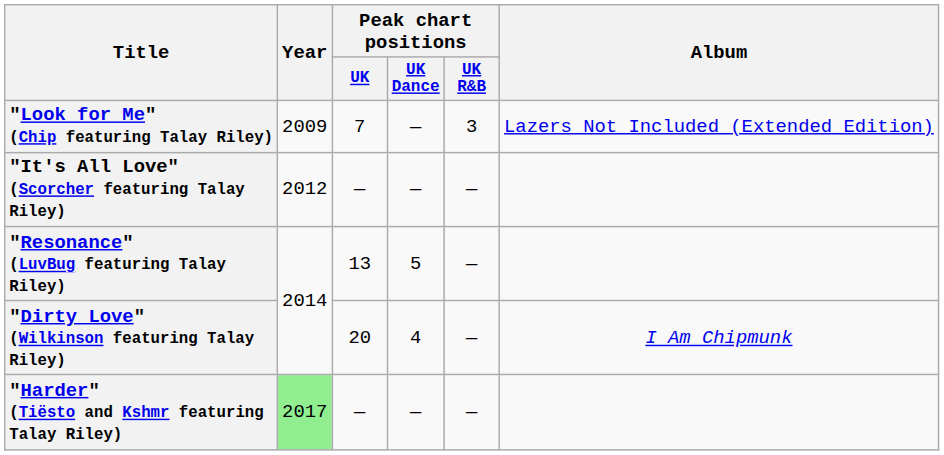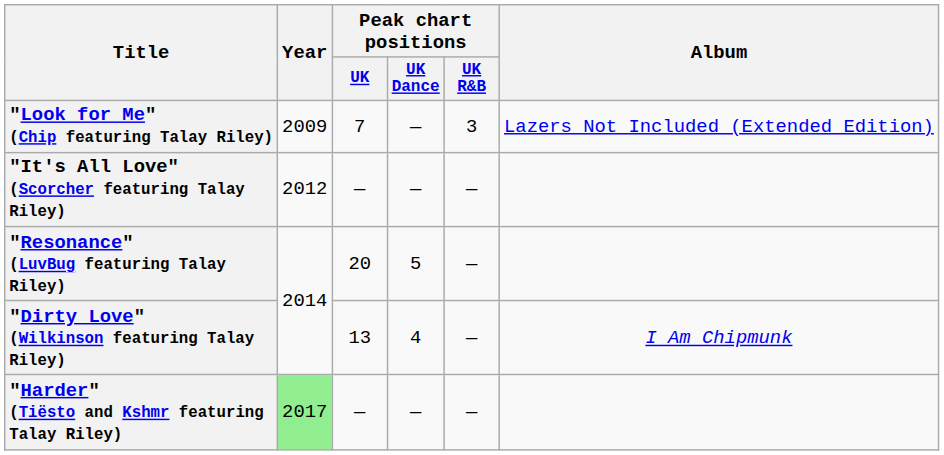"Resonance" (LuvBug featuring Talay Riley) | Peak chart positions / UK: 13 -> 20
"Dirty Love" (Wilkinson featuring Talay Riley) | Peak chart positions / UK: 20 -> 13
